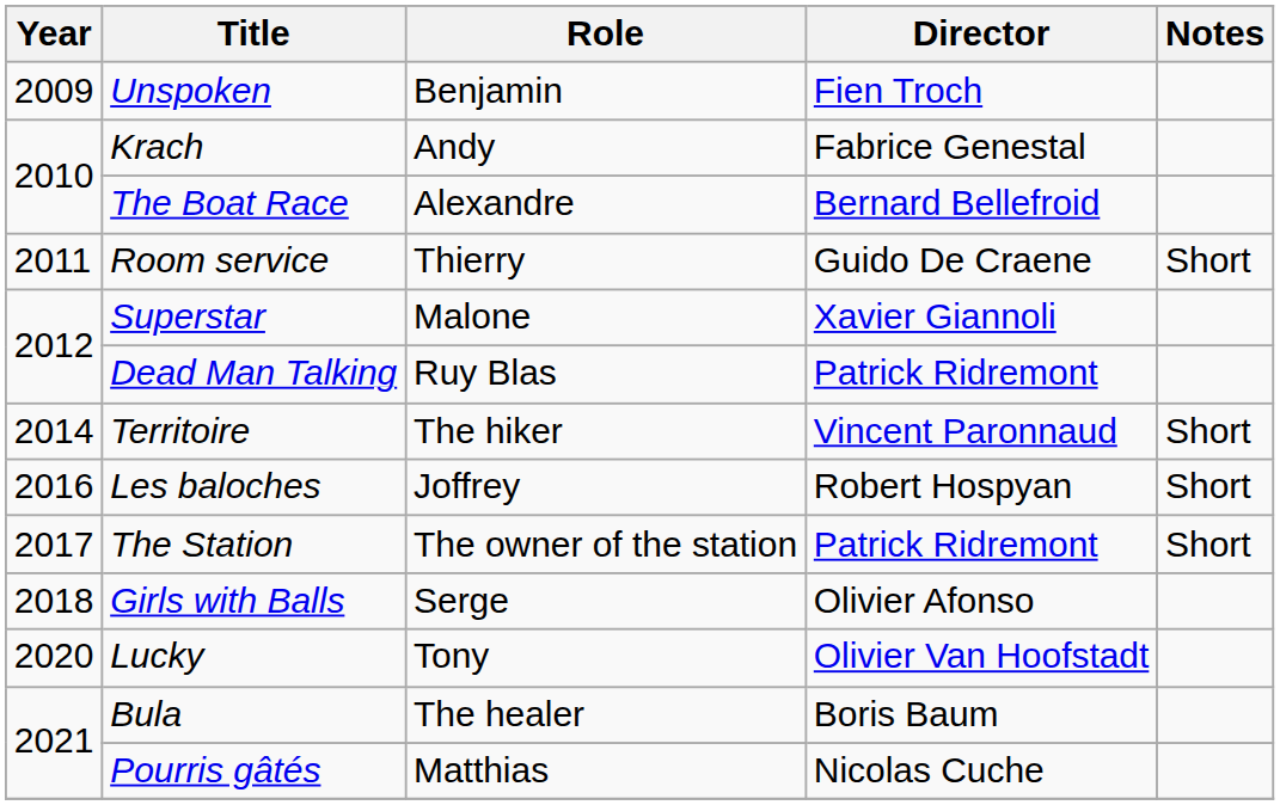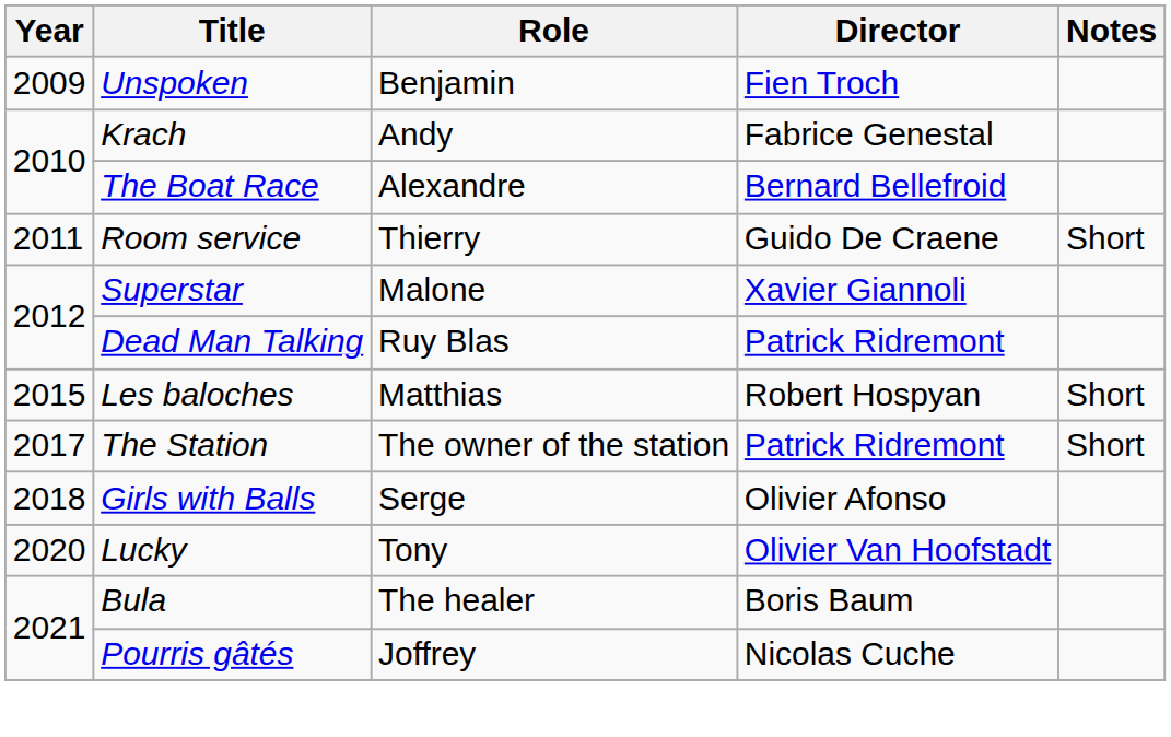- row: 2014 | Territoire | The hiker | Vincent Paronnaud | Short
Les baloches | Year: 2016 -> 2015
Les baloches | Role: Joffrey -> Matthias
Pourris gâtés | Role: Matthias -> Joffrey
